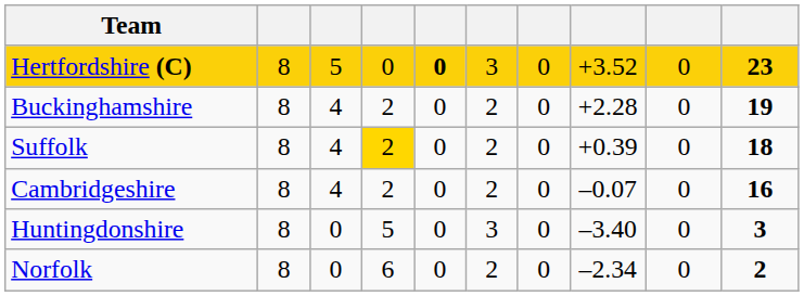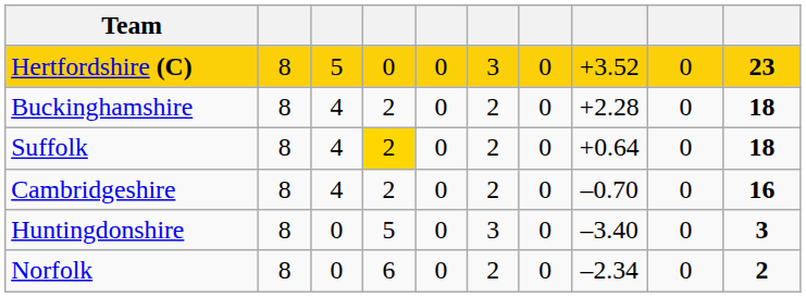Hertfordshire (C) | column 5: bold -> normal
Buckinghamshire | column 10: 19 -> 18
Suffolk | column 8: +0.39 -> +0.64
Cambridgeshire | column 8: –0.07 -> –0.70
